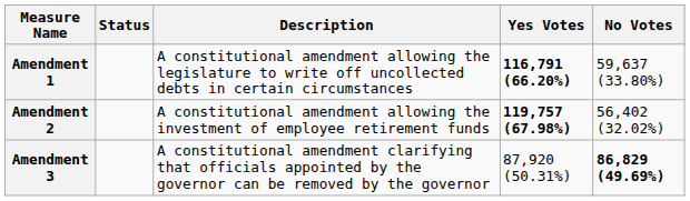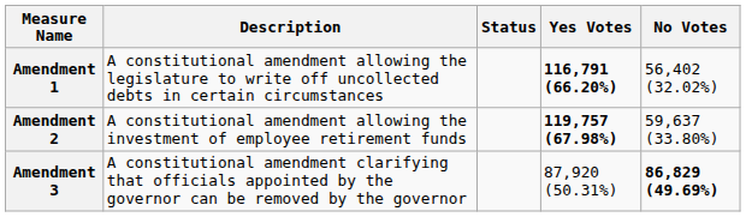columns swapped: Description <-> Status
Amendment 1 | No Votes: 59,637 (33.80%) -> 56,402 (32.02%)
Amendment 2 | No Votes: 56,402 (32.02%) -> 59,637 (33.80%)
